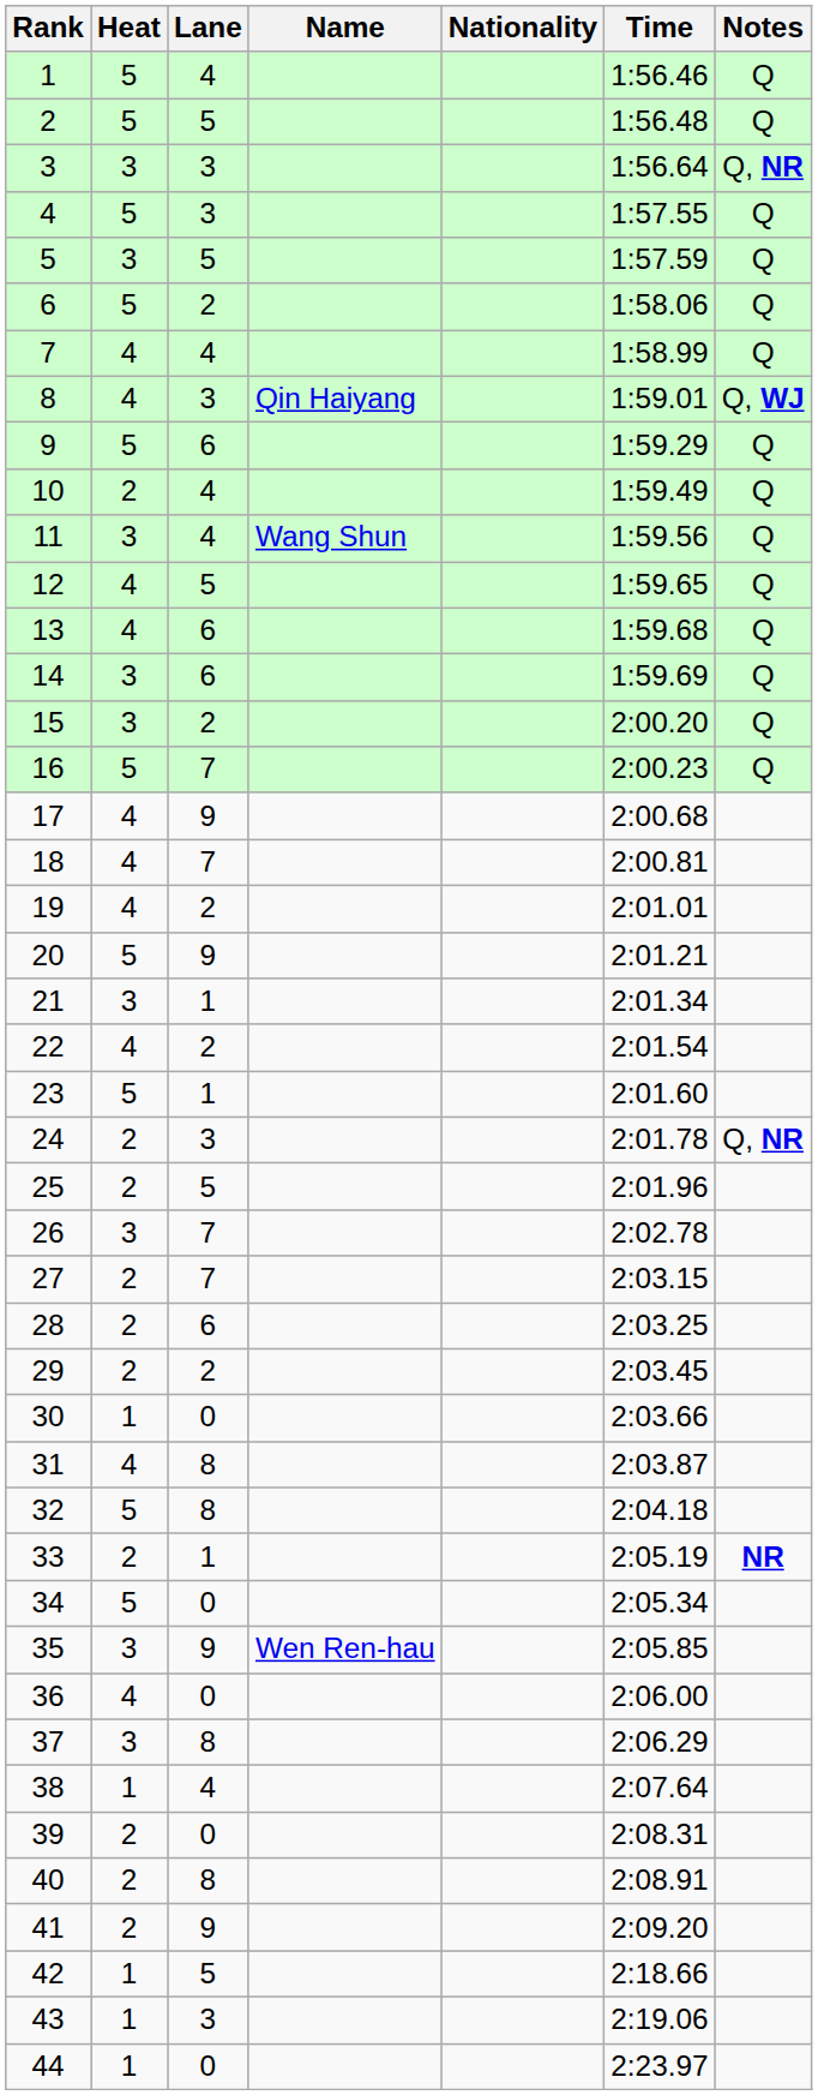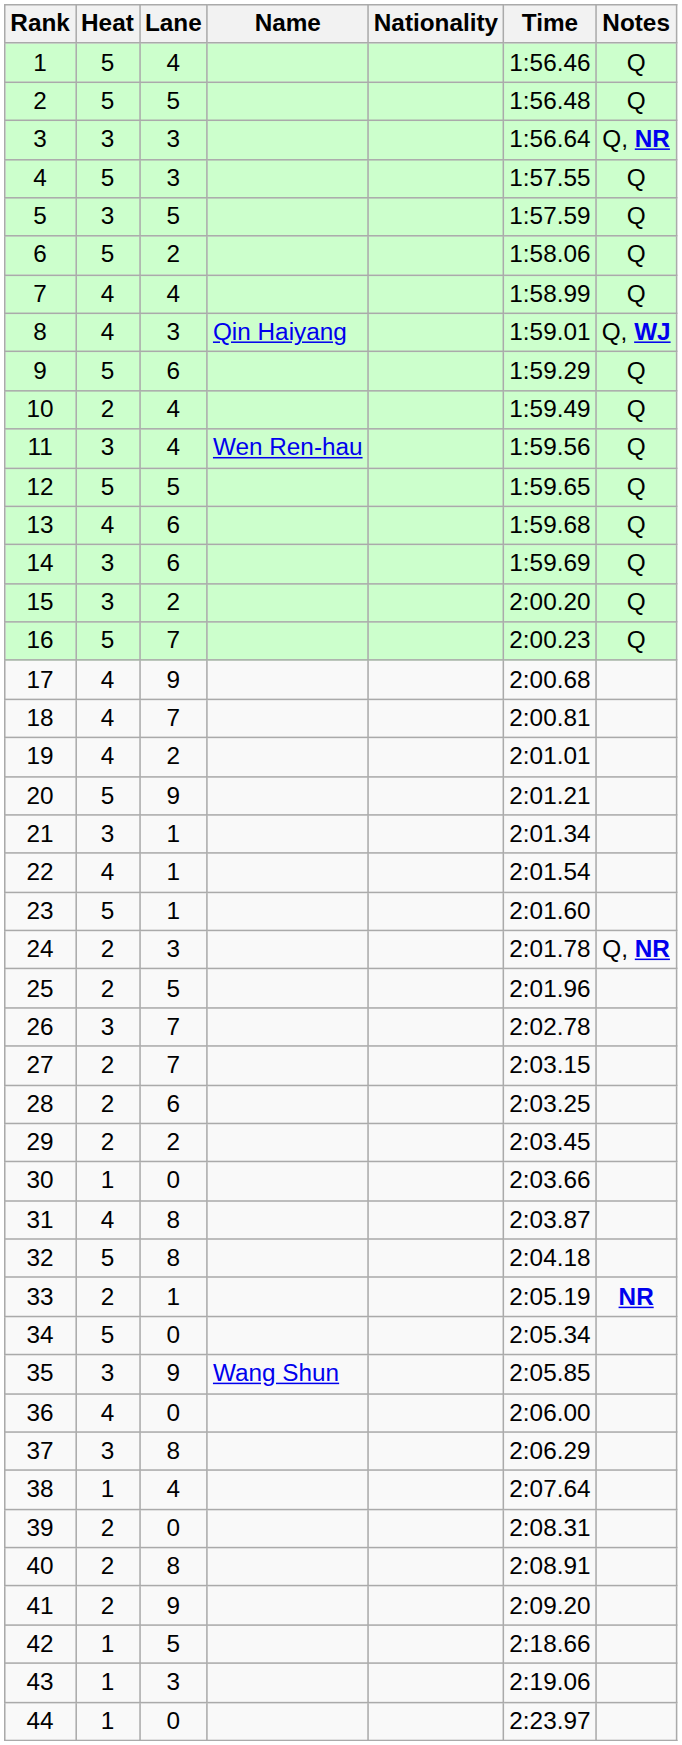11 | Name: Wang Shun -> Wen Ren-hau
12 | Heat: 4 -> 5
22 | Lane: 2 -> 1
35 | Name: Wen Ren-hau -> Wang Shun
